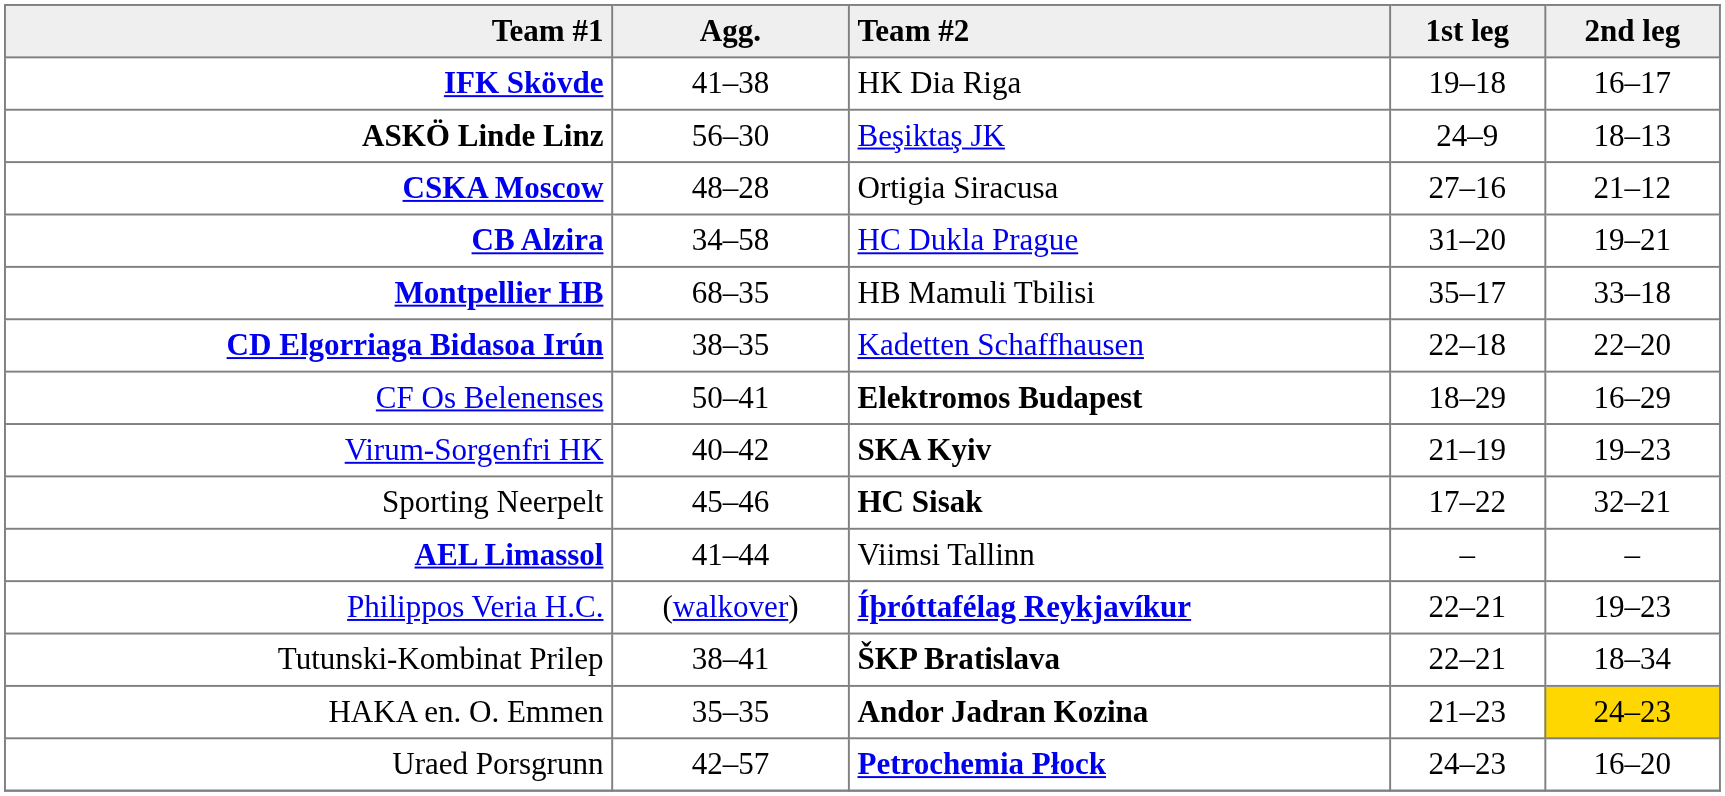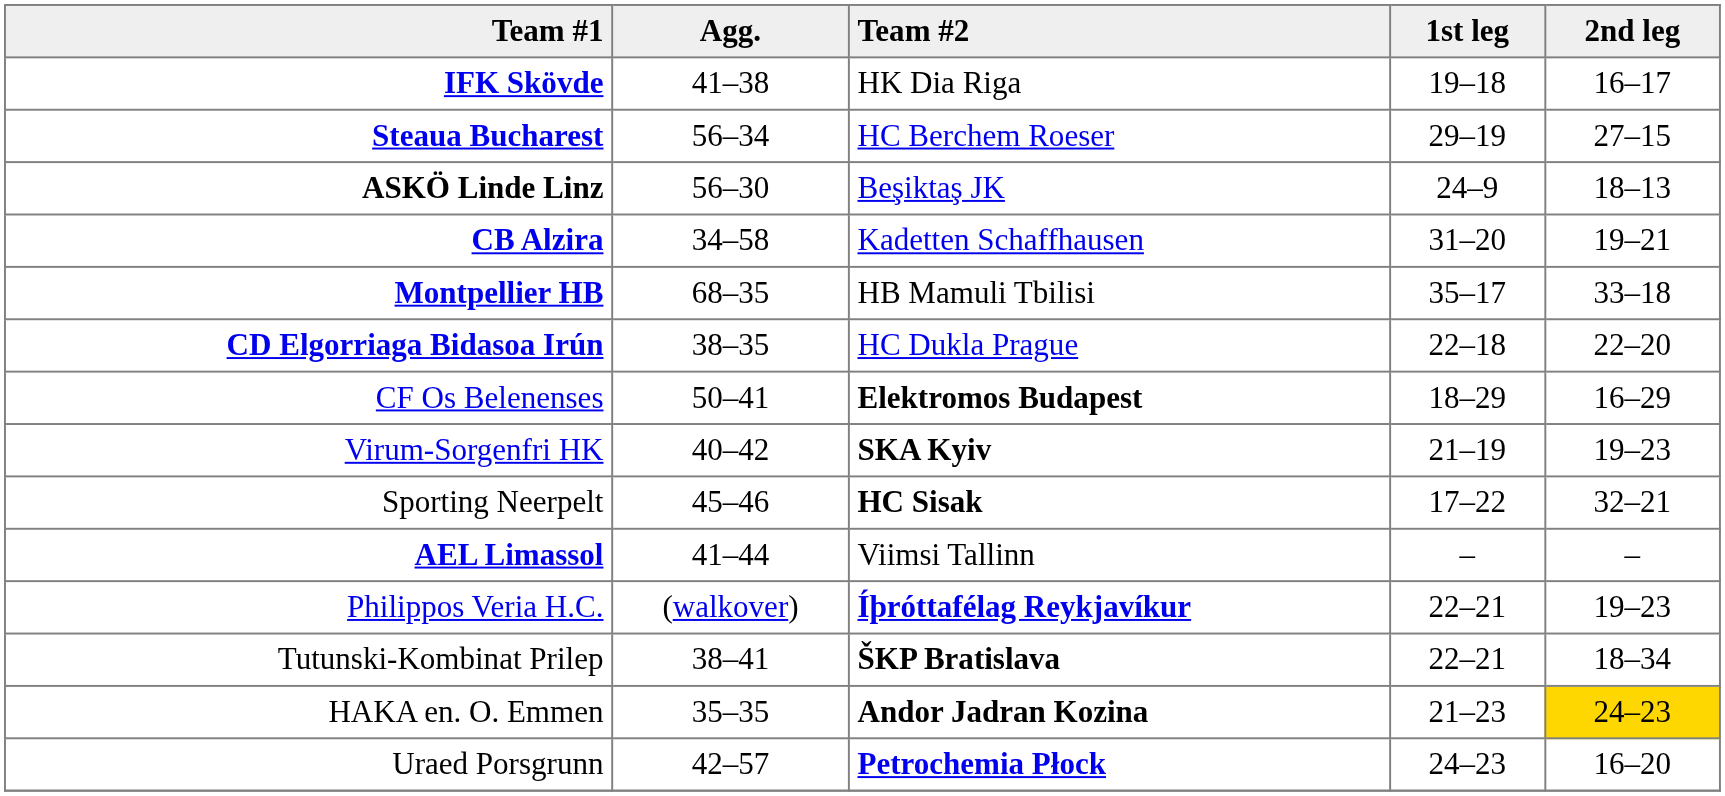+ row: Steaua Bucharest | 56–34 | HC Berchem Roeser | 29–19 | 27–15
- row: CSKA Moscow | 48–28 | Ortigia Siracusa | 27–16 | 21–12
CB Alzira | Team #2: HC Dukla Prague -> Kadetten Schaffhausen
CD Elgorriaga Bidasoa Irún | Team #2: Kadetten Schaffhausen -> HC Dukla Prague
